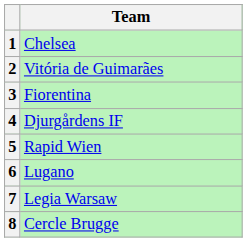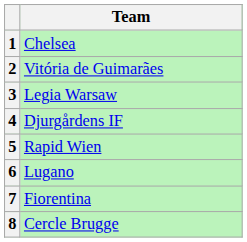3 | Team: Fiorentina -> Legia Warsaw
7 | Team: Legia Warsaw -> Fiorentina
